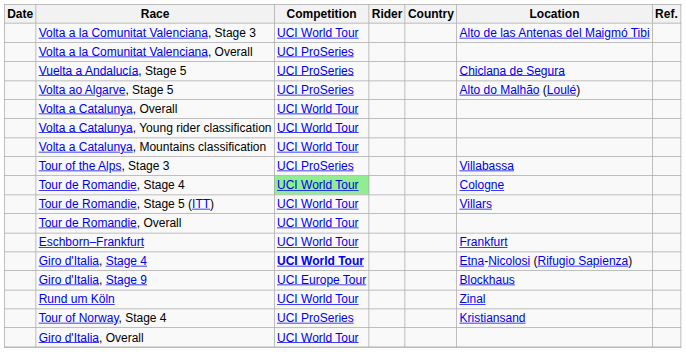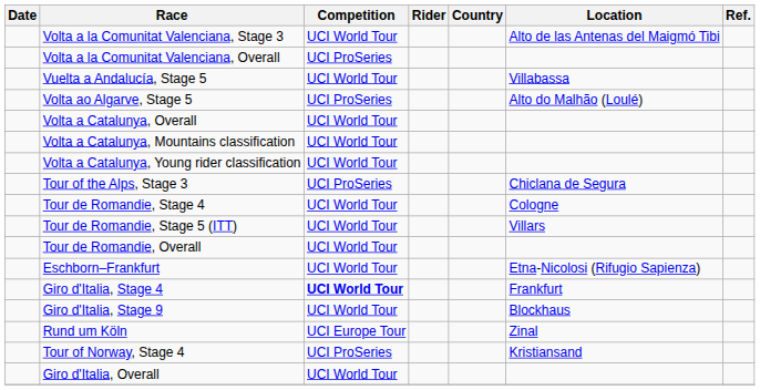Vuelta a Andalucía, Stage 5 | Competition: UCI ProSeries -> UCI World Tour
Vuelta a Andalucía, Stage 5 | Location: Chiclana de Segura -> Villabassa
rows swapped: Volta a Catalunya, Mountains classification <-> Volta a Catalunya, Young rider classification
Tour of the Alps, Stage 3 | Location: Villabassa -> Chiclana de Segura
Tour de Romandie, Stage 4 | Competition: lightgreen background -> no background
Eschborn–Frankfurt | Location: Frankfurt -> Etna-Nicolosi (Rifugio Sapienza)
Giro d'Italia, Stage 4 | Location: Etna-Nicolosi (Rifugio Sapienza) -> Frankfurt
Giro d'Italia, Stage 9 | Competition: UCI Europe Tour -> UCI World Tour
Rund um Köln | Competition: UCI World Tour -> UCI Europe Tour
